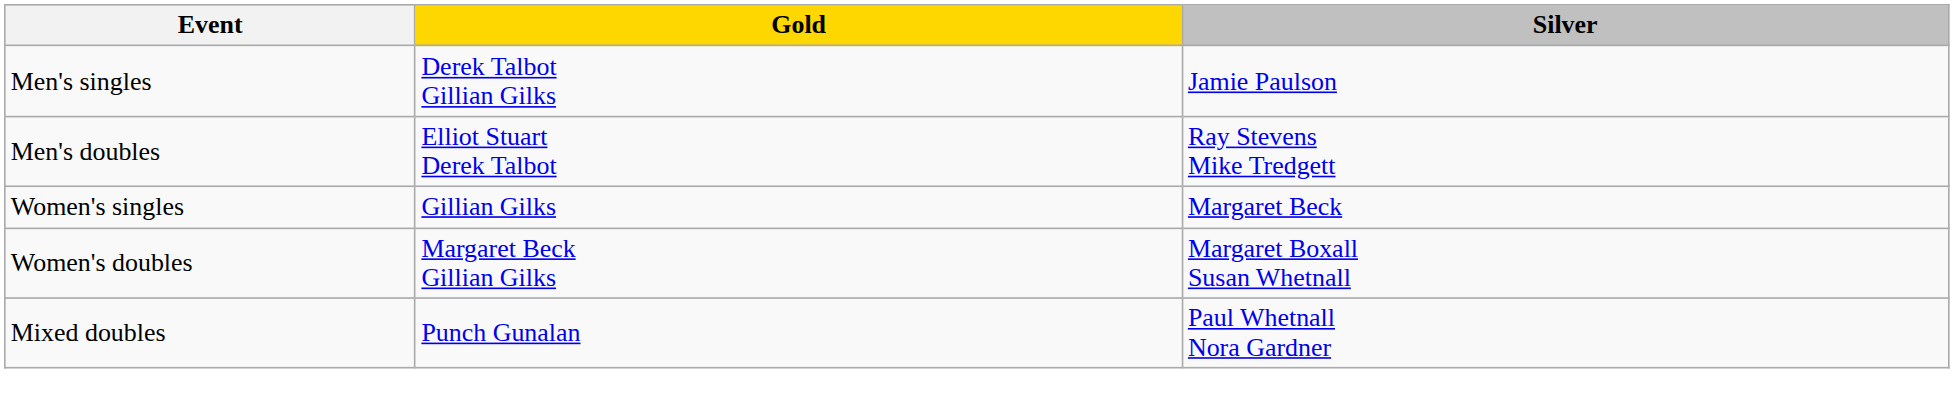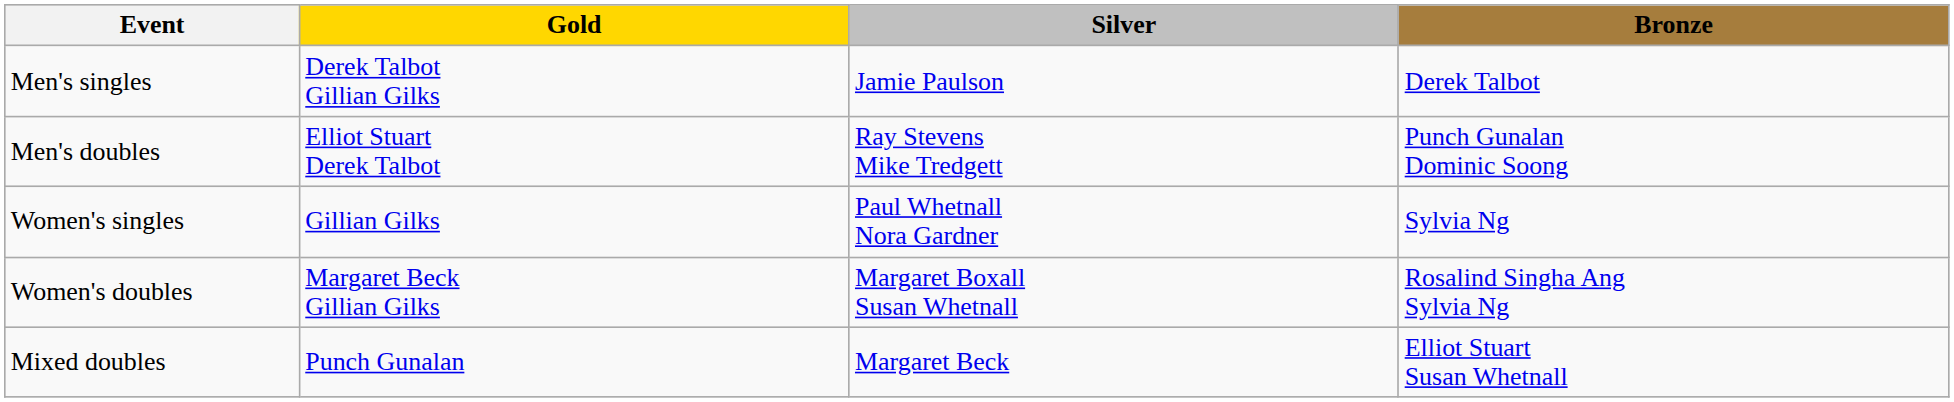+ column: Bronze | Derek Talbot | Punch Gunalan Dominic Soong | Sylvia Ng | Rosalind Singha Ang Sylvia Ng | Elliot Stuart Susan Whetnall
Women's singles | Silver: Margaret Beck -> Paul Whetnall Nora Gardner
Mixed doubles | Silver: Paul Whetnall Nora Gardner -> Margaret Beck
